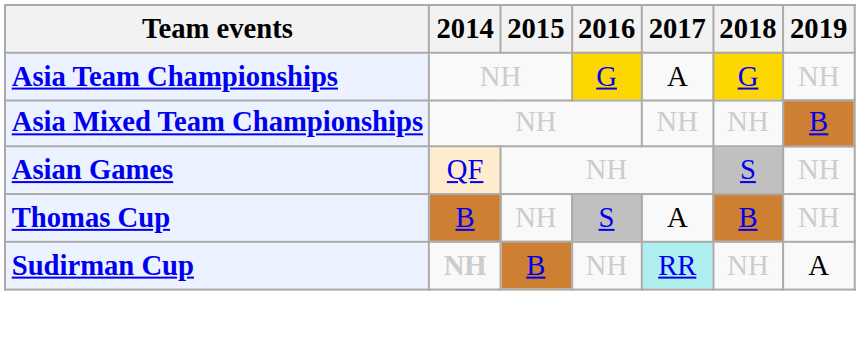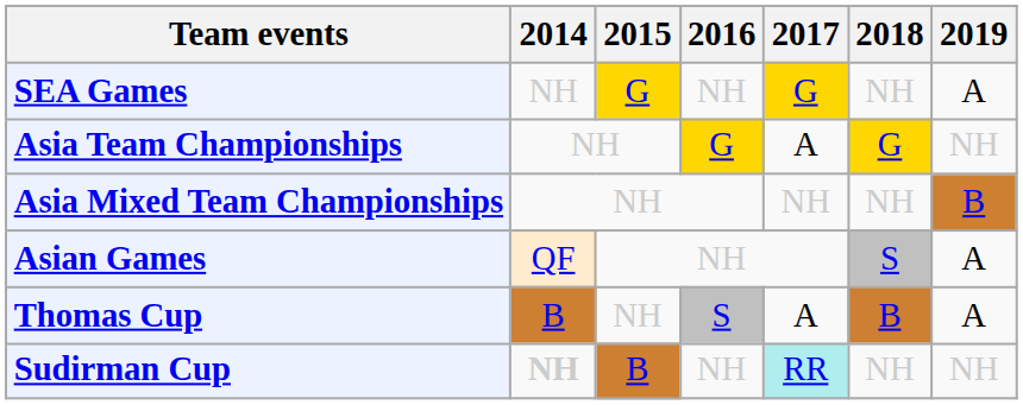+ row: SEA Games | NH | G | NH | G | NH | A
Asian Games | 2019: NH -> A
Thomas Cup | 2019: NH -> A
Sudirman Cup | 2019: A -> NH
